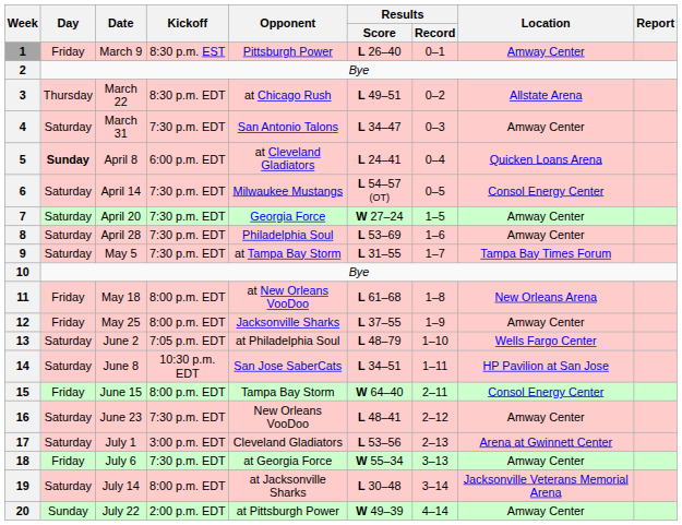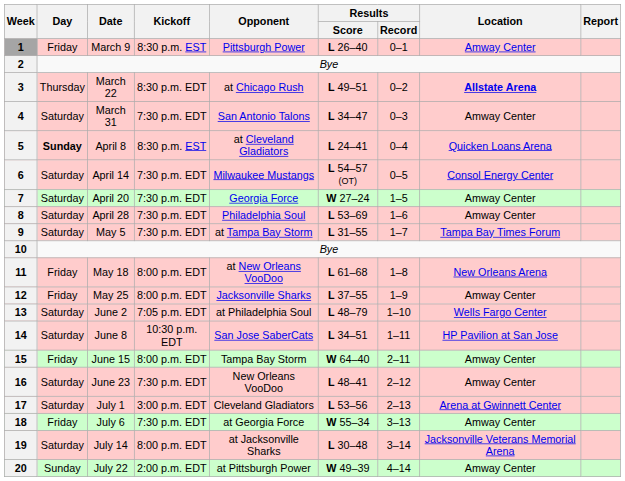3 | Location: normal -> bold
5 | Kickoff: 6:00 p.m. EDT -> 8:30 p.m. EST
15 | Location: Consol Energy Center -> Amway Center
